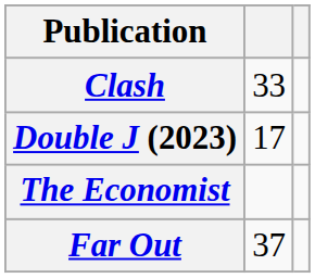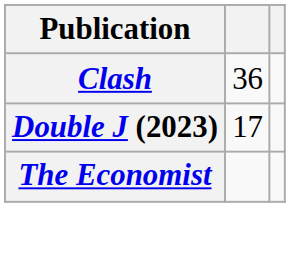Clash | column 2: 33 -> 36
- row: Far Out | 37
